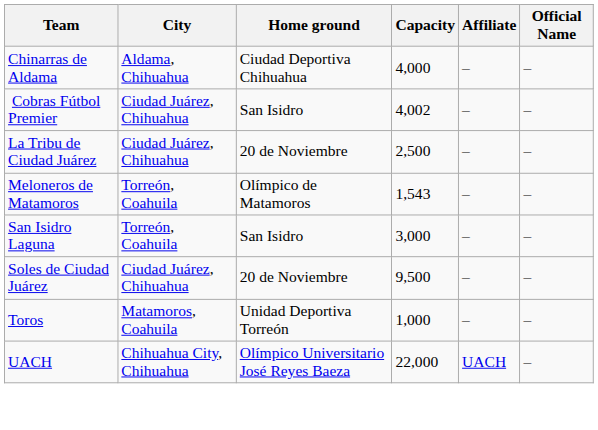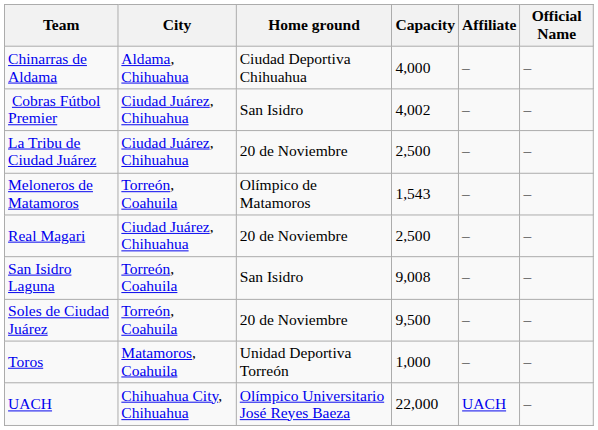+ row: Real Magari | Ciudad Juárez, Chihuahua | 20 de Noviembre | 2,500 | – | –
San Isidro Laguna | Capacity: 3,000 -> 9,008
Soles de Ciudad Juárez | City: Ciudad Juárez, Chihuahua -> Torreón, Coahuila
